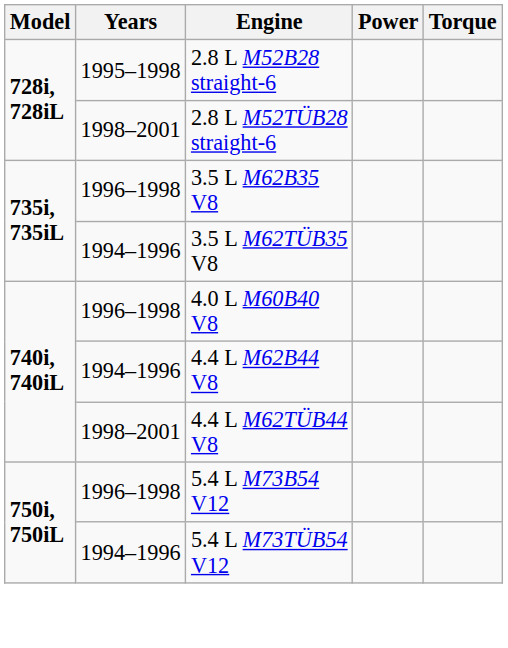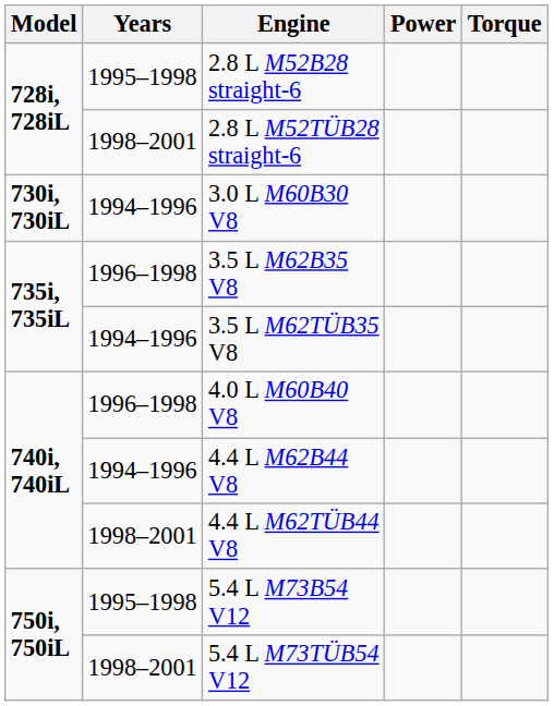+ row: 730i, 730iL | 1994–1996 | 3.0 L M60B30 V8
5.4 L M73B54 V12 | Years: 1996–1998 -> 1995–1998
5.4 L M73TÜB54 V12 | Years: 1994–1996 -> 1998–2001
